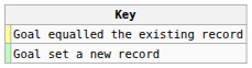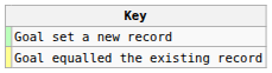rows swapped: Goal set a new record <-> Goal equalled the existing record
